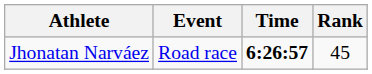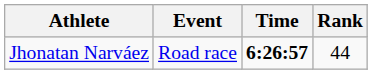Jhonatan Narváez | Rank: 45 -> 44
